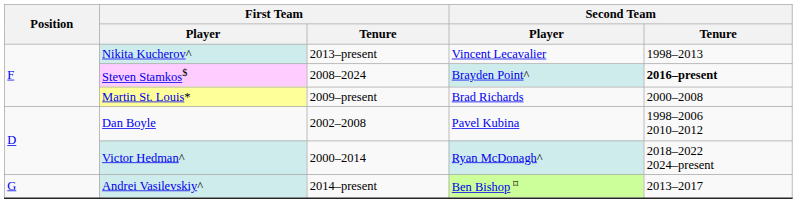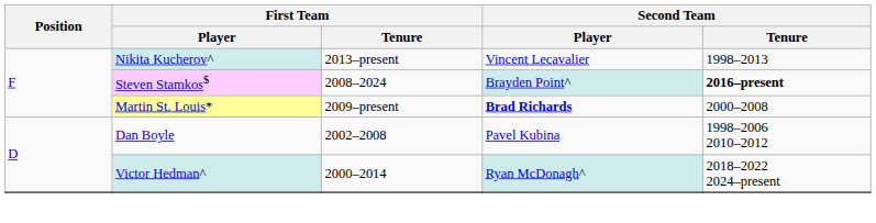Martin St. Louis* | Second Team / Player: normal -> bold
- row: G | Andrei Vasilevskiy^ | 2014–present | Ben Bishop ⌑ | 2013–2017
